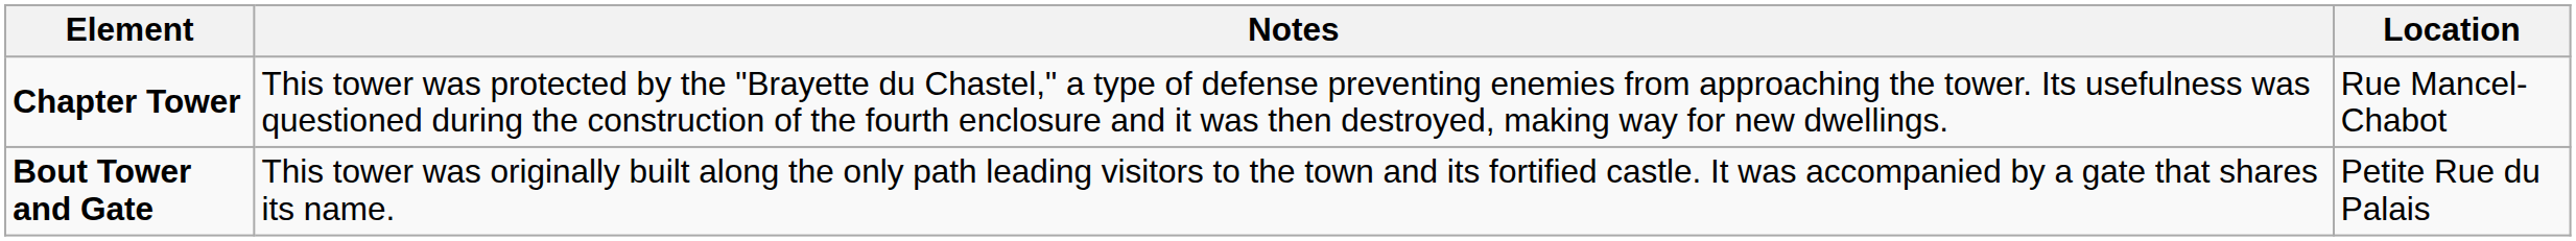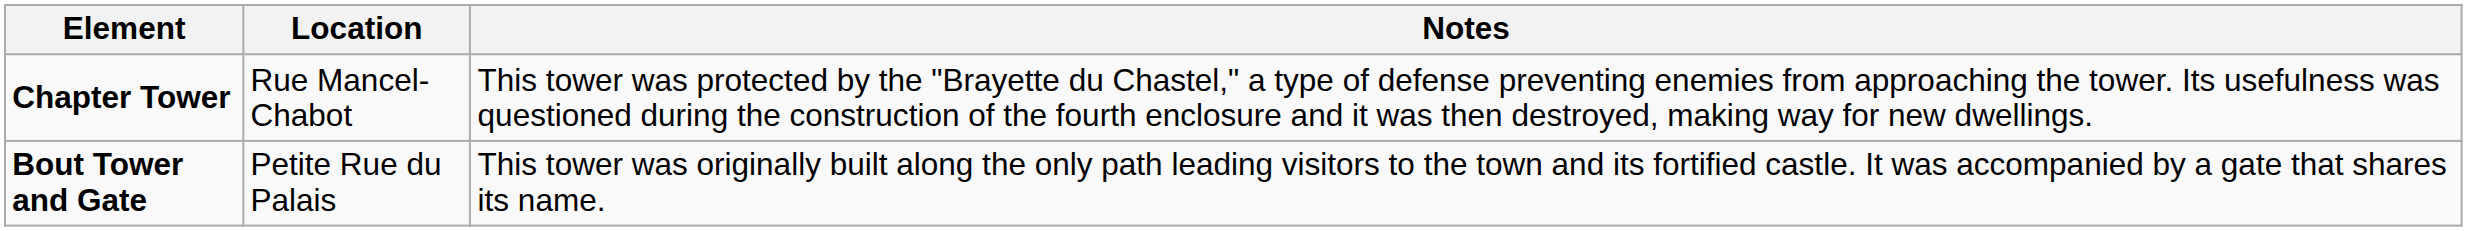columns swapped: Location <-> Notes
